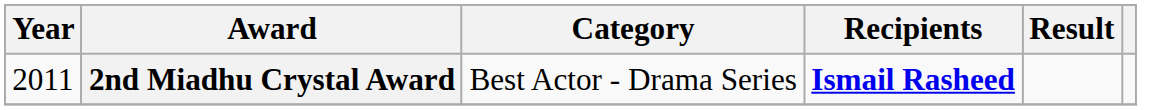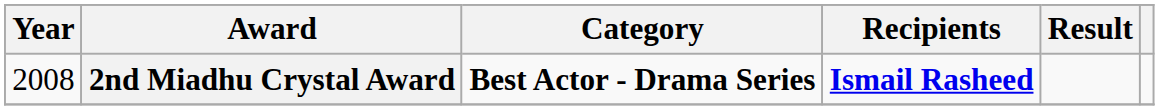2nd Miadhu Crystal Award | Year: 2011 -> 2008
2nd Miadhu Crystal Award | Category: normal -> bold
